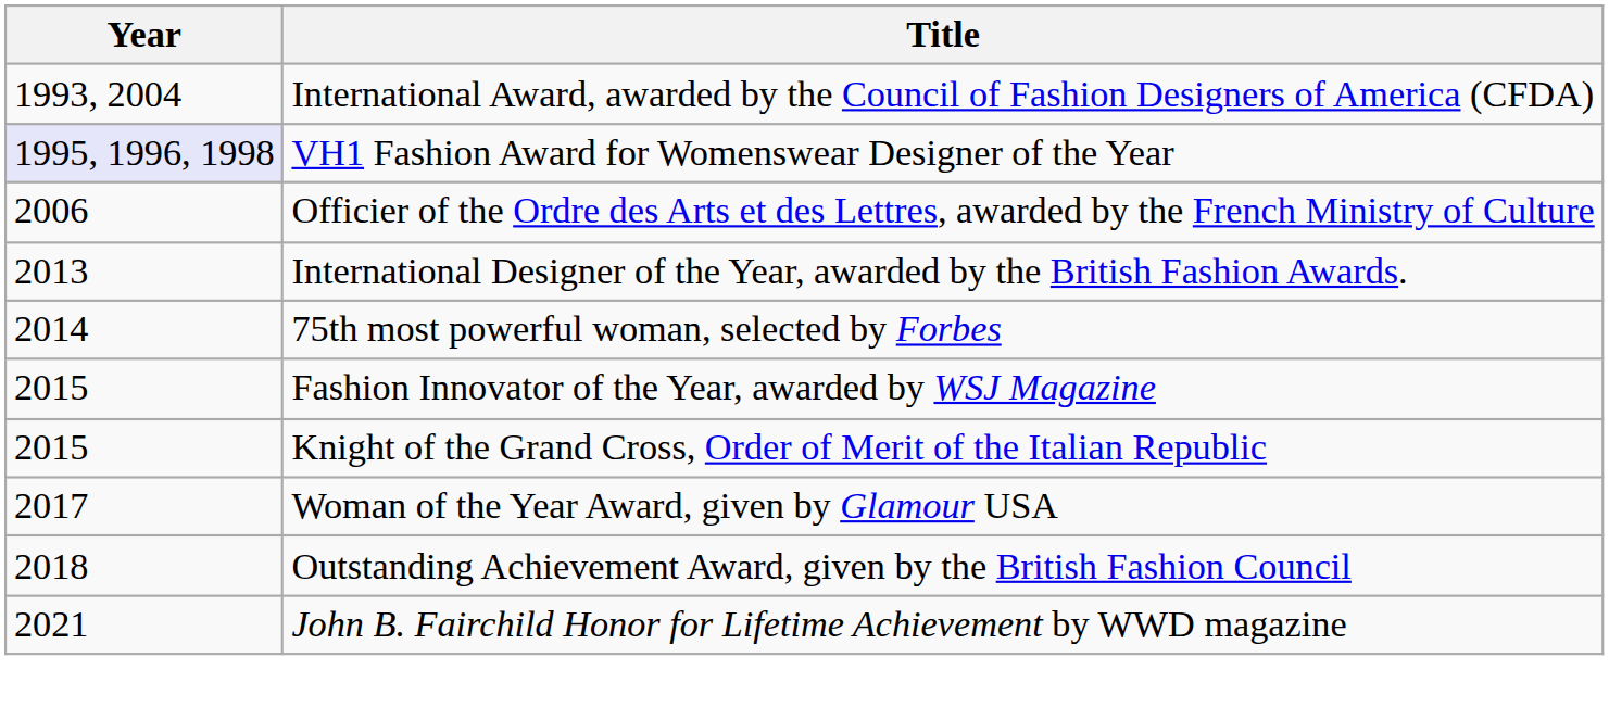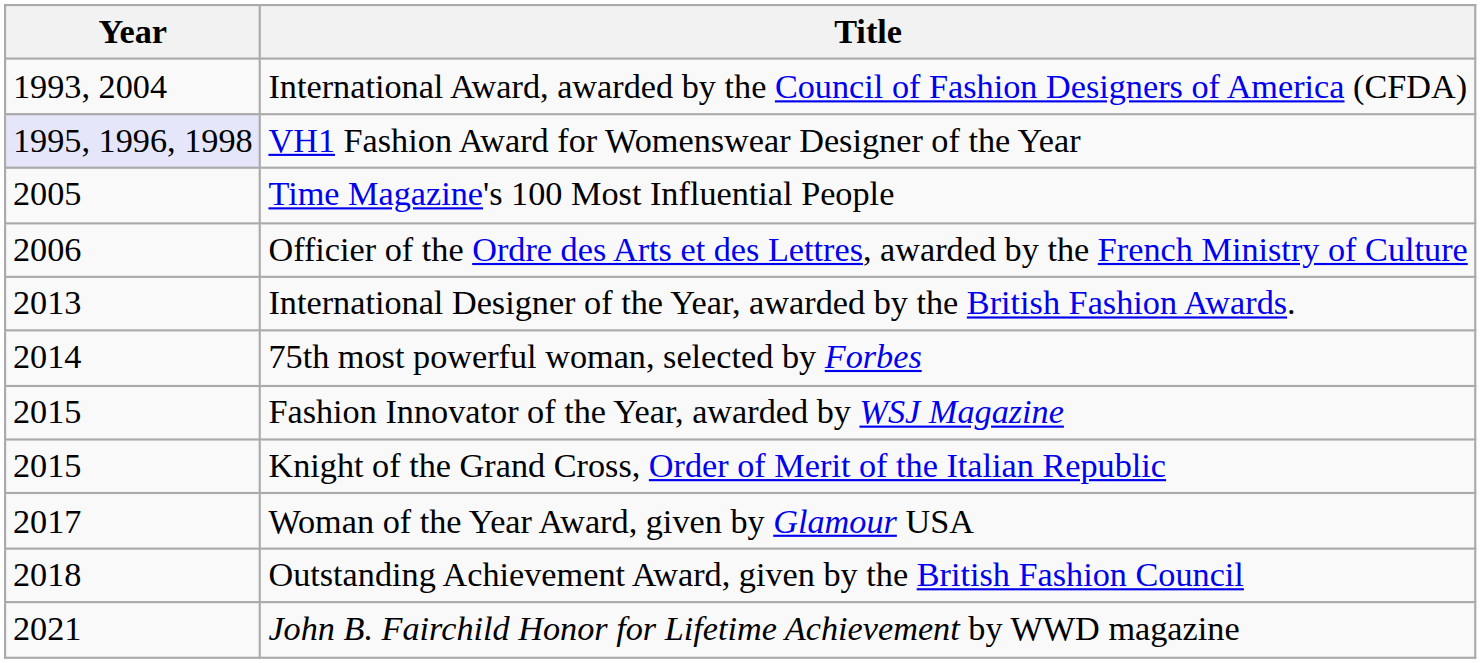+ row: 2005 | Time Magazine's 100 Most Influential People
